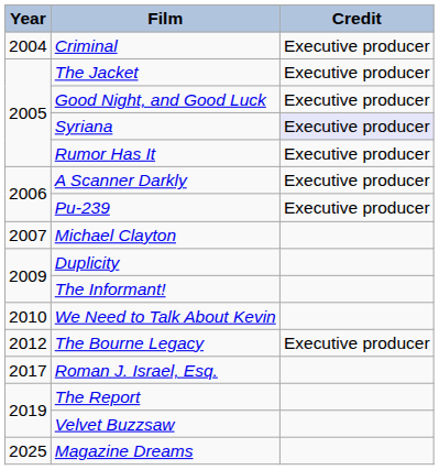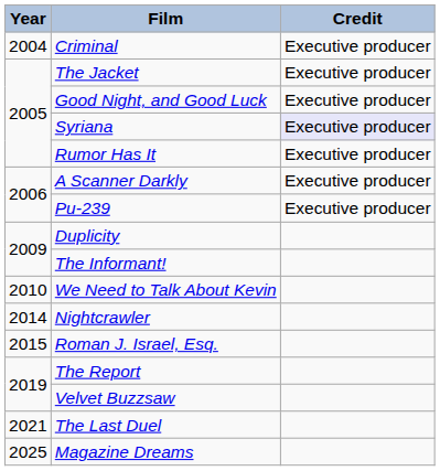- row: 2007 | Michael Clayton
- row: 2012 | The Bourne Legacy | Executive producer
+ row: 2014 | Nightcrawler
Roman J. Israel, Esq. | Year: 2017 -> 2015
+ row: 2021 | The Last Duel
